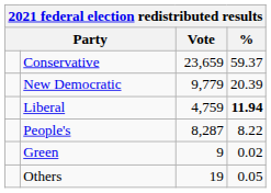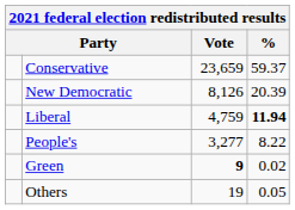New Democratic | Vote: 9,779 -> 8,126
People's | Vote: 8,287 -> 3,277
Green | Vote: normal -> bold
